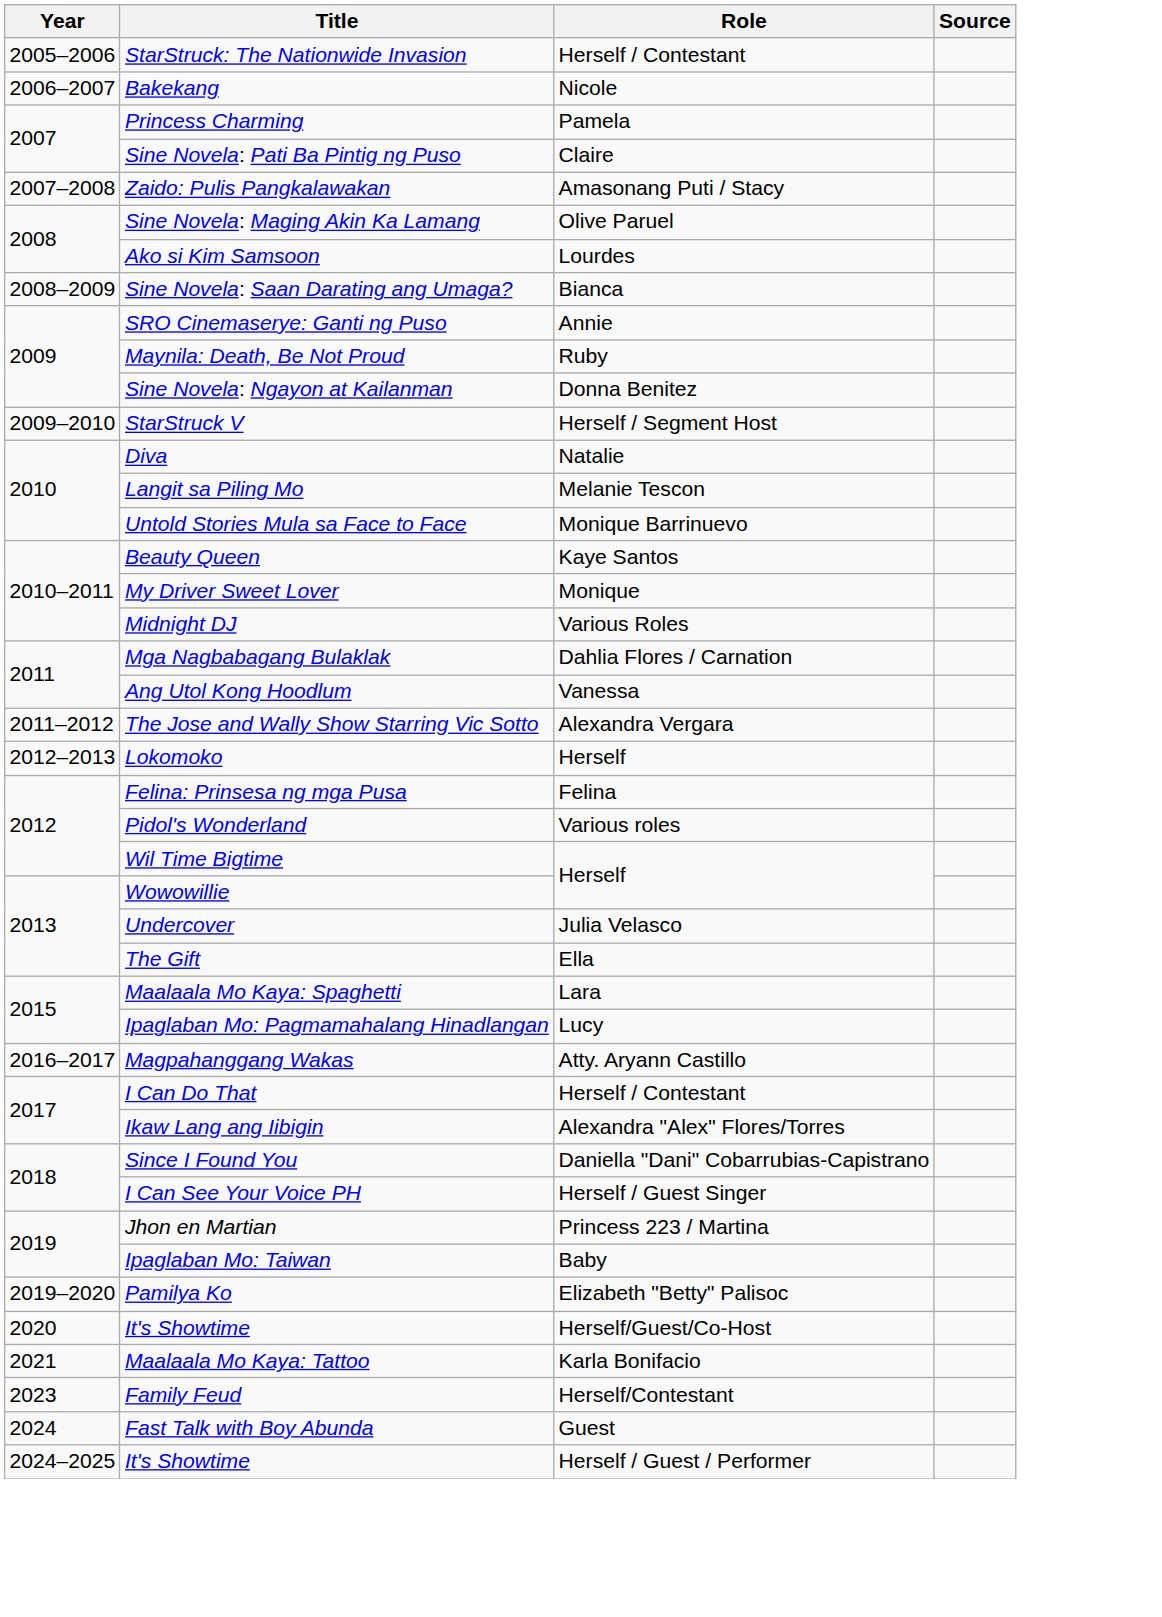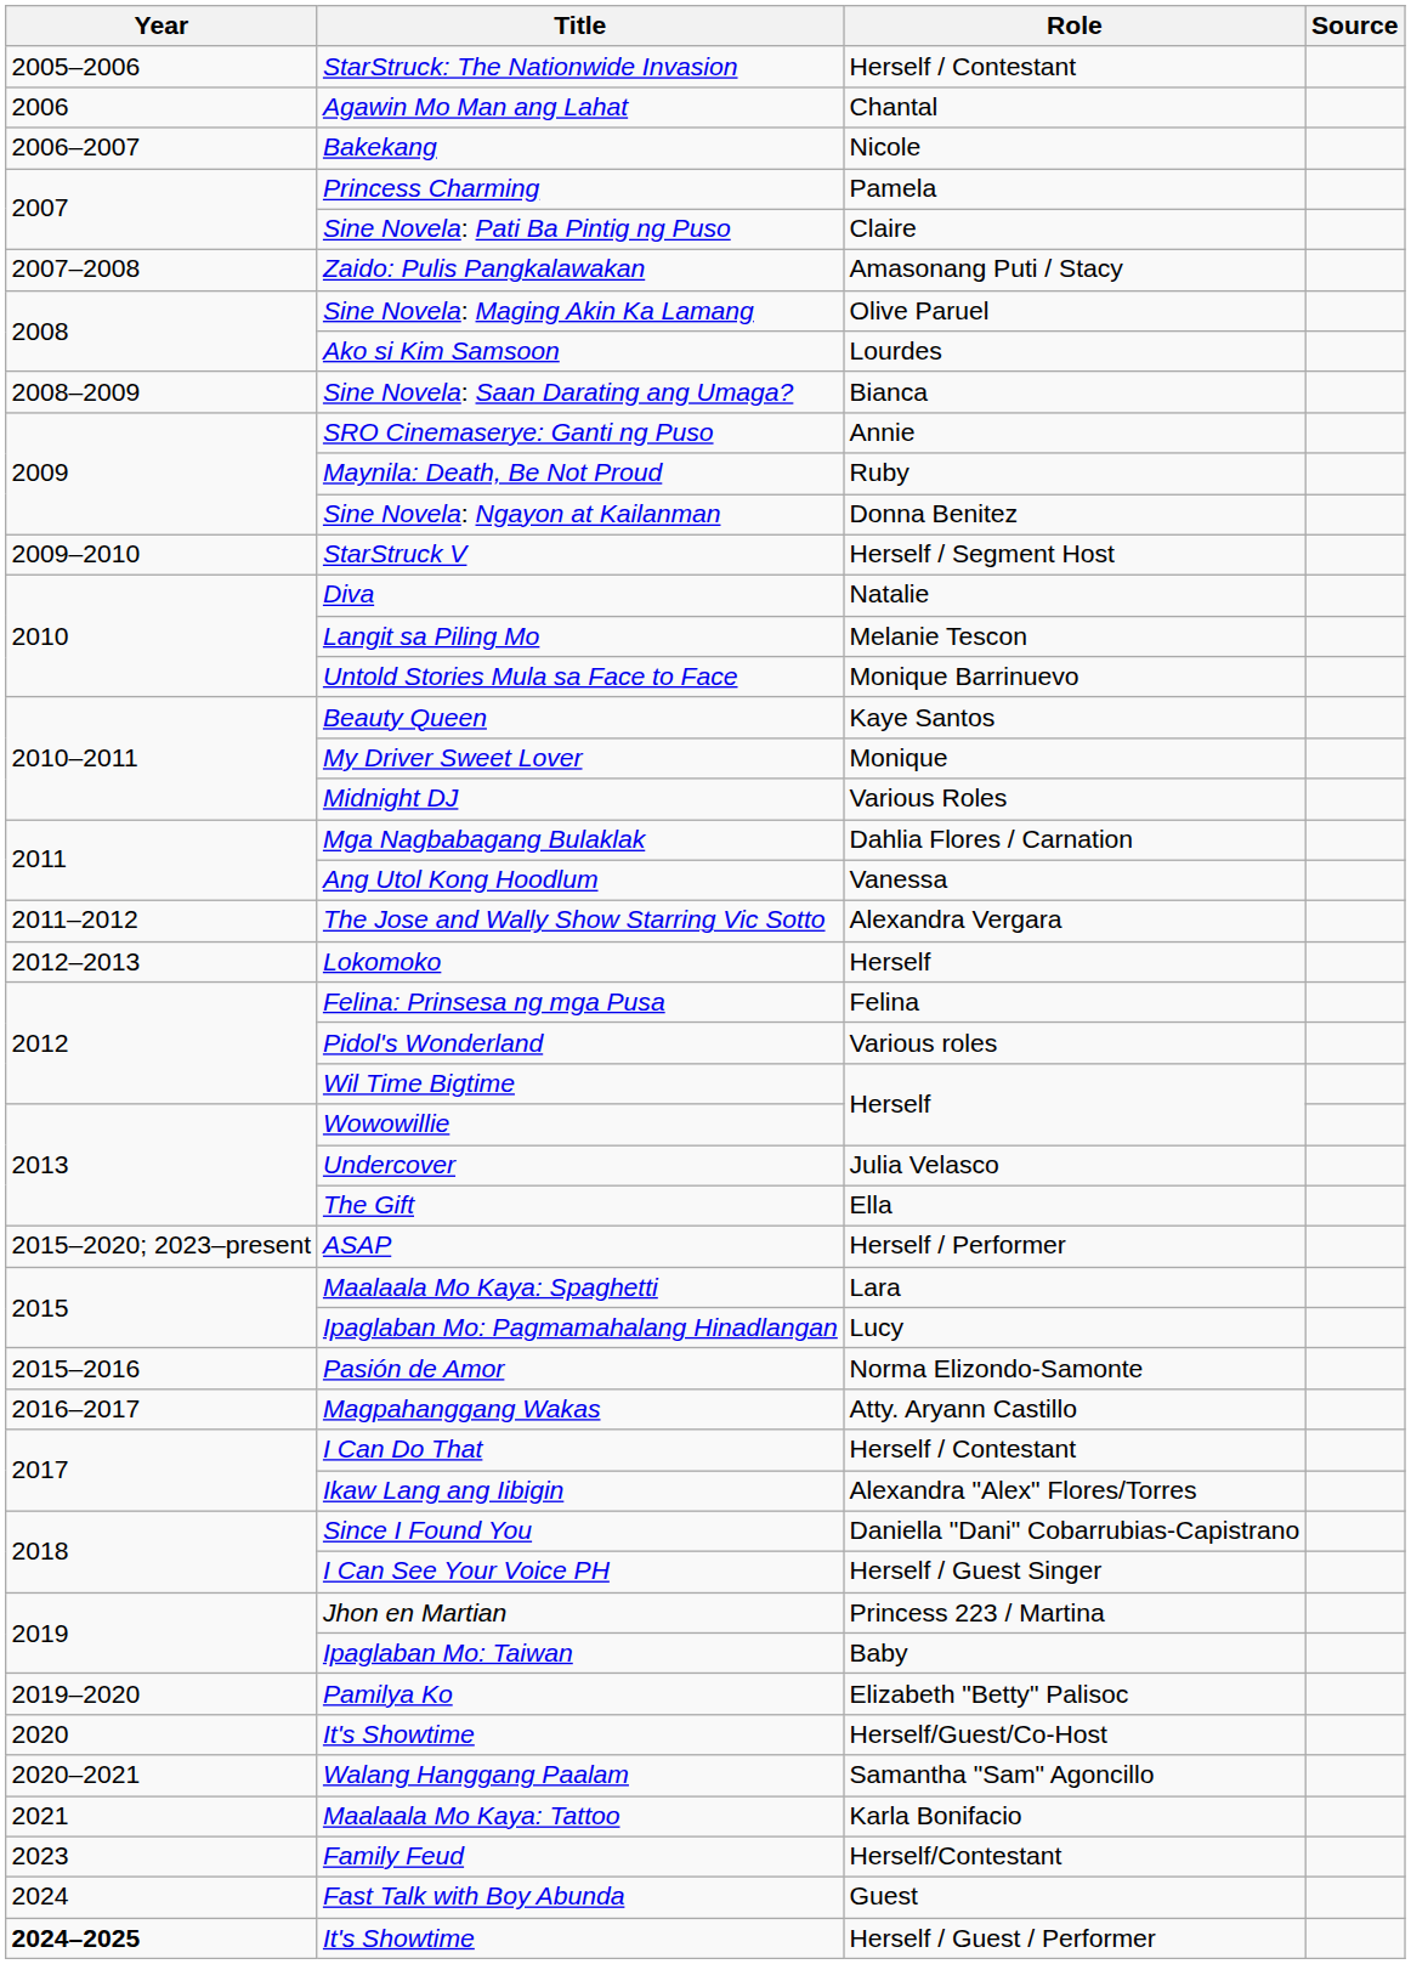+ row: 2006 | Agawin Mo Man ang Lahat | Chantal
+ row: 2015–2020; 2023–present | ASAP | Herself / Performer
+ row: 2015–2016 | Pasión de Amor | Norma Elizondo-Samonte
+ row: 2020–2021 | Walang Hanggang Paalam | Samantha "Sam" Agoncillo
It's Showtime / Herself / Guest / Performer | Year: normal -> bold
